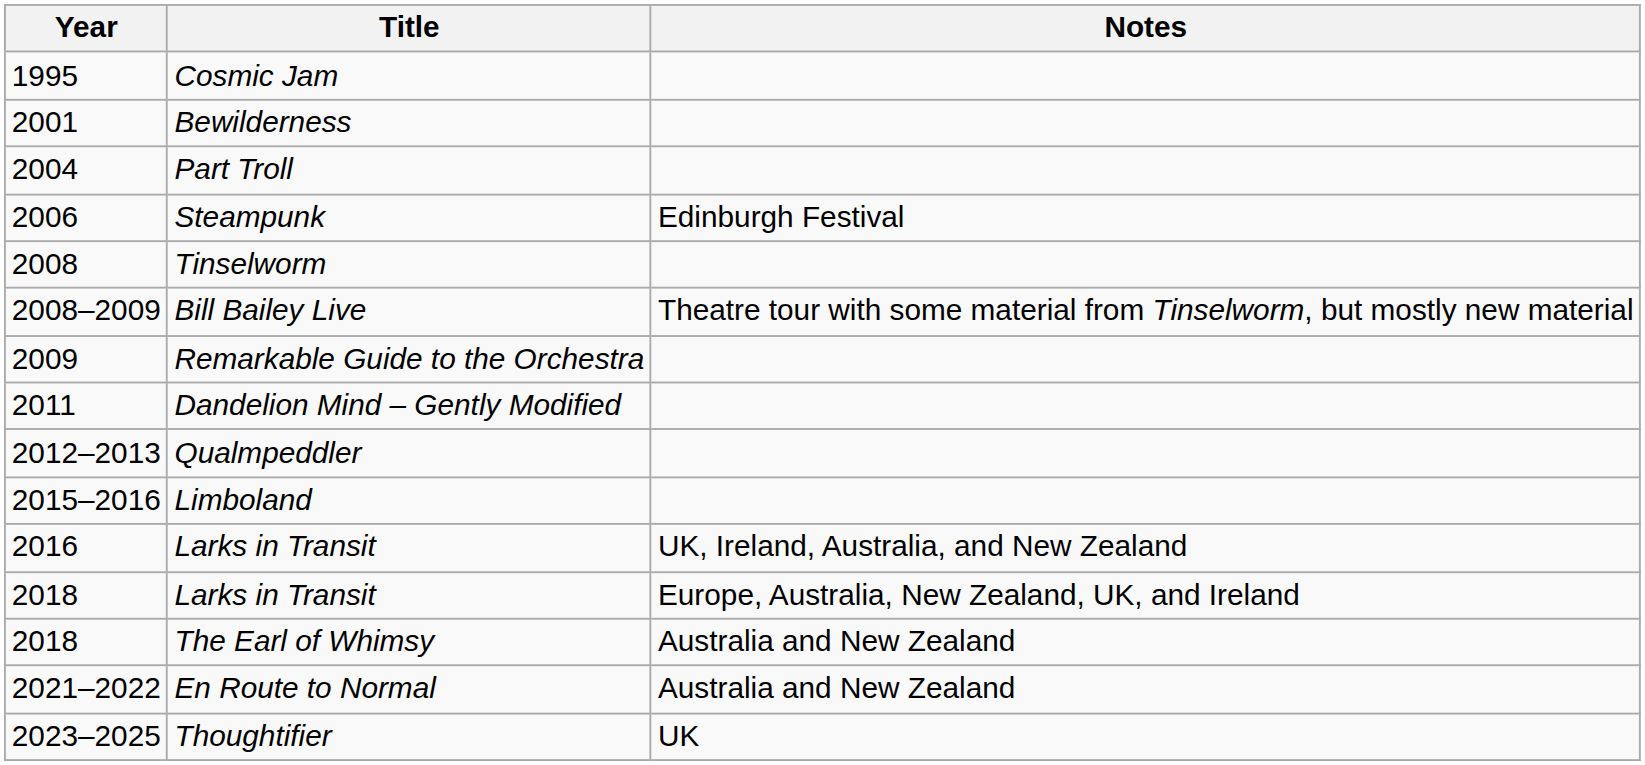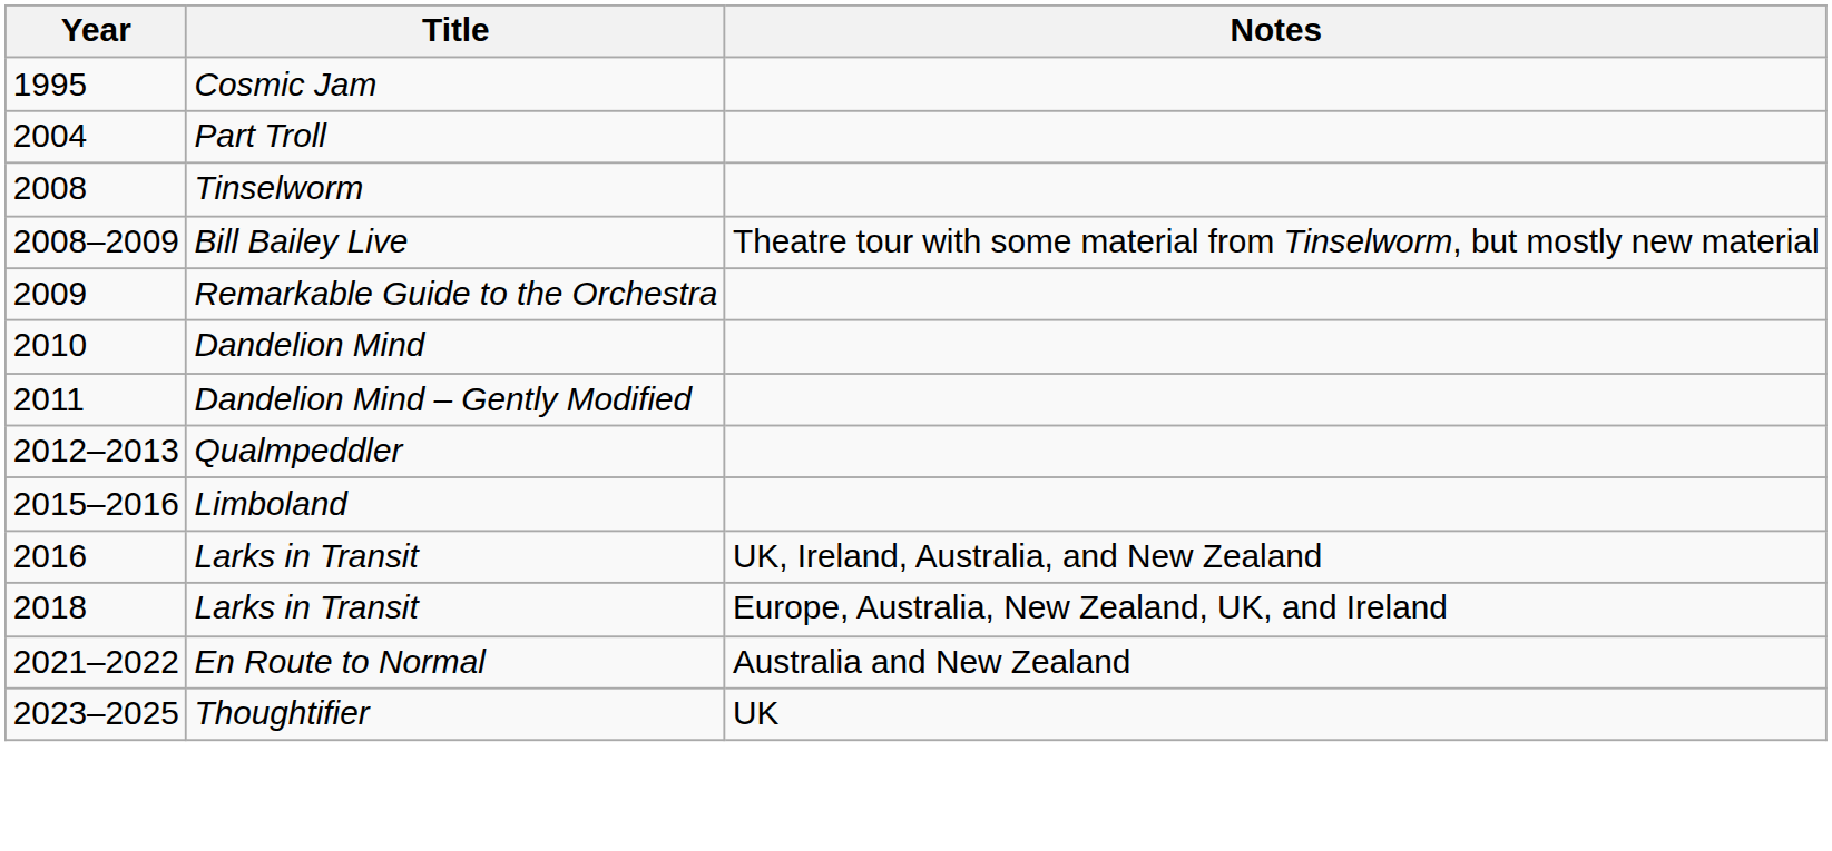- row: 2001 | Bewilderness
- row: 2006 | Steampunk | Edinburgh Festival
+ row: 2010 | Dandelion Mind
- row: 2018 | The Earl of Whimsy | Australia and New Zealand
